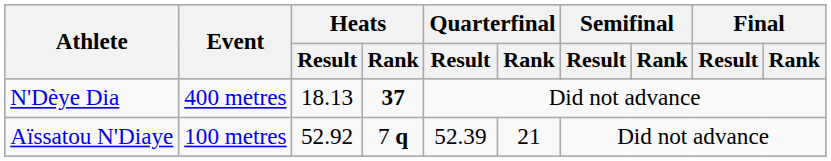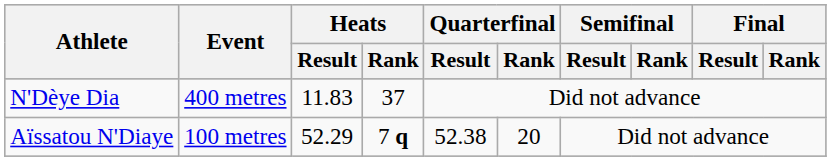N'Dèye Dia | Heats / Result: 18.13 -> 11.83
N'Dèye Dia | Heats / Rank: bold -> normal
Aïssatou N'Diaye | Heats / Result: 52.92 -> 52.29
Aïssatou N'Diaye | Quarterfinal / Result: 52.39 -> 52.38
Aïssatou N'Diaye | Quarterfinal / Rank: 21 -> 20
